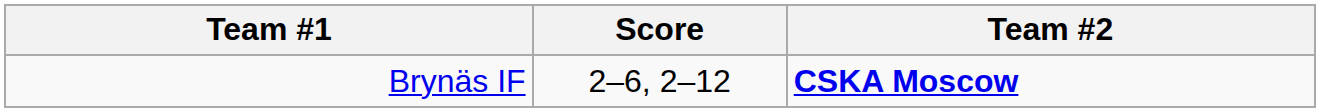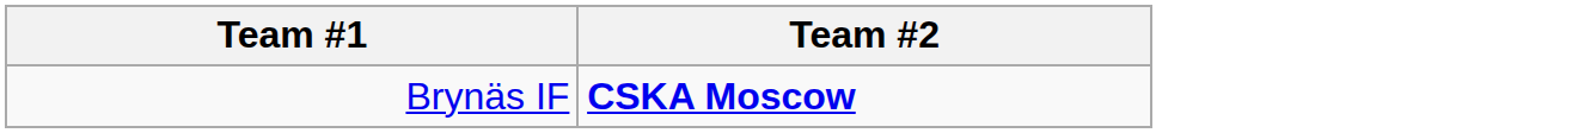- column: Score | 2–6, 2–12
